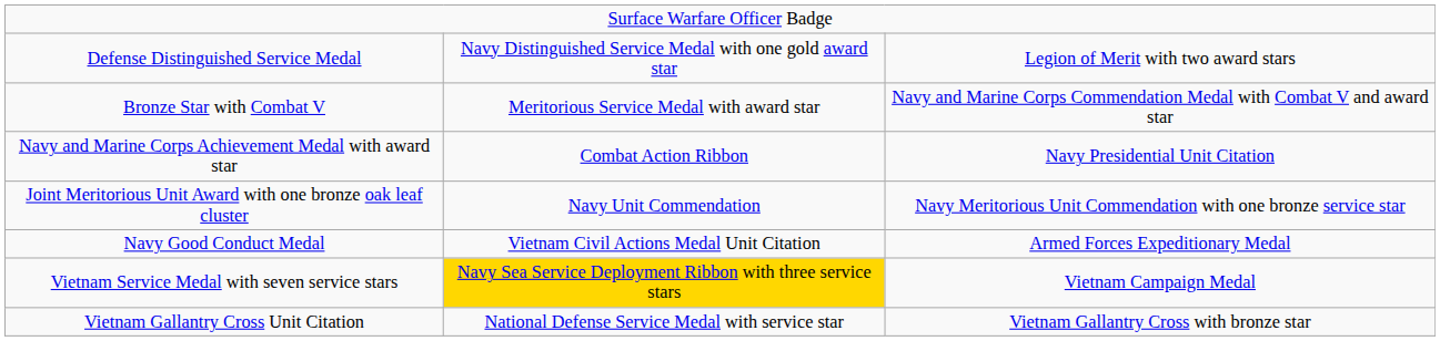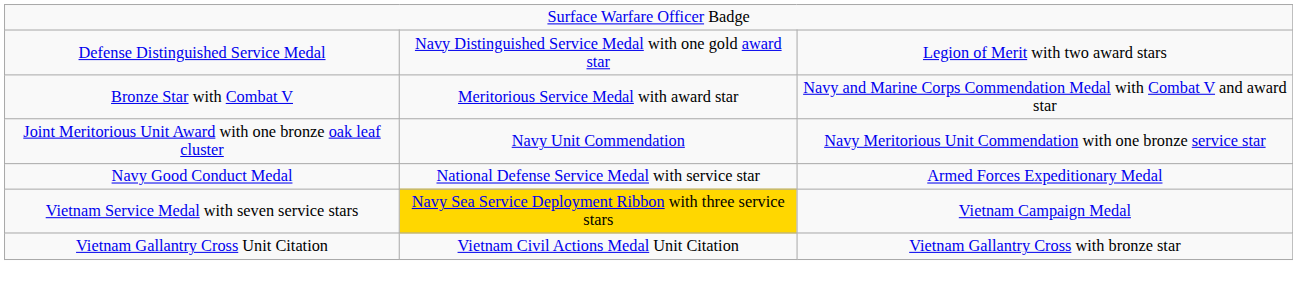- row: Navy and Marine Corps Achievement Medal with award star | Combat Action Ribbon | Navy Presidential Unit Citation
Navy Good Conduct Medal | column 2: Vietnam Civil Actions Medal Unit Citation -> National Defense Service Medal with service star
Vietnam Gallantry Cross Unit Citation | column 2: National Defense Service Medal with service star -> Vietnam Civil Actions Medal Unit Citation
